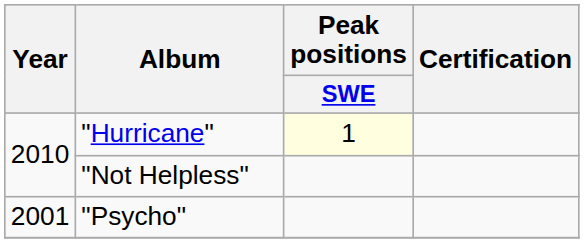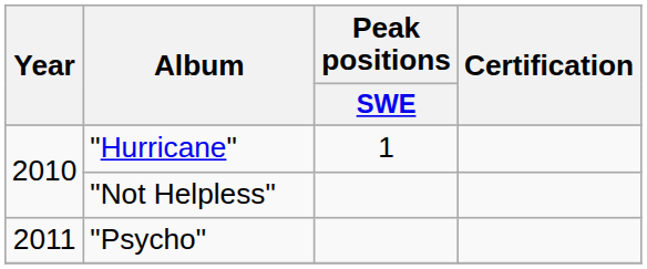"Hurricane" | Peak positions / SWE: lightyellow background -> no background
"Psycho" | Year: 2001 -> 2011
